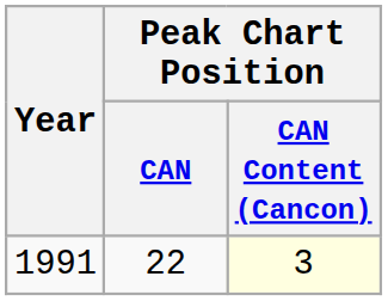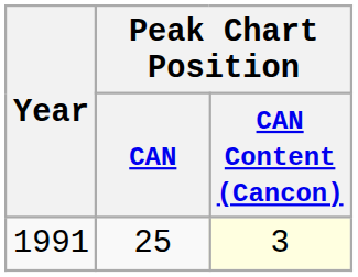1991 | Peak Chart Position / CAN: 22 -> 25
